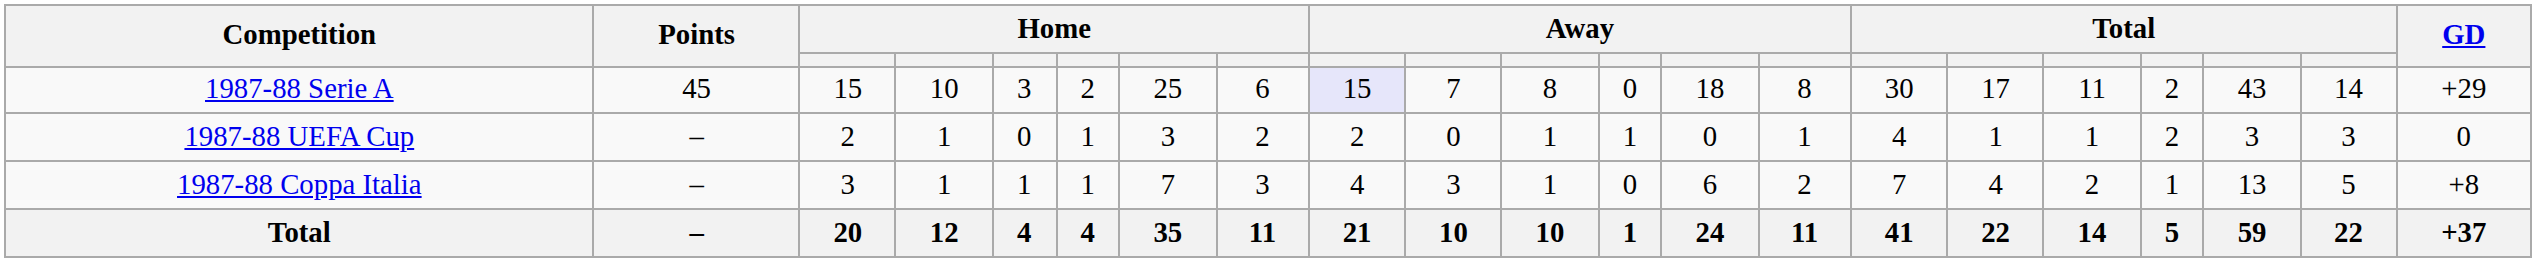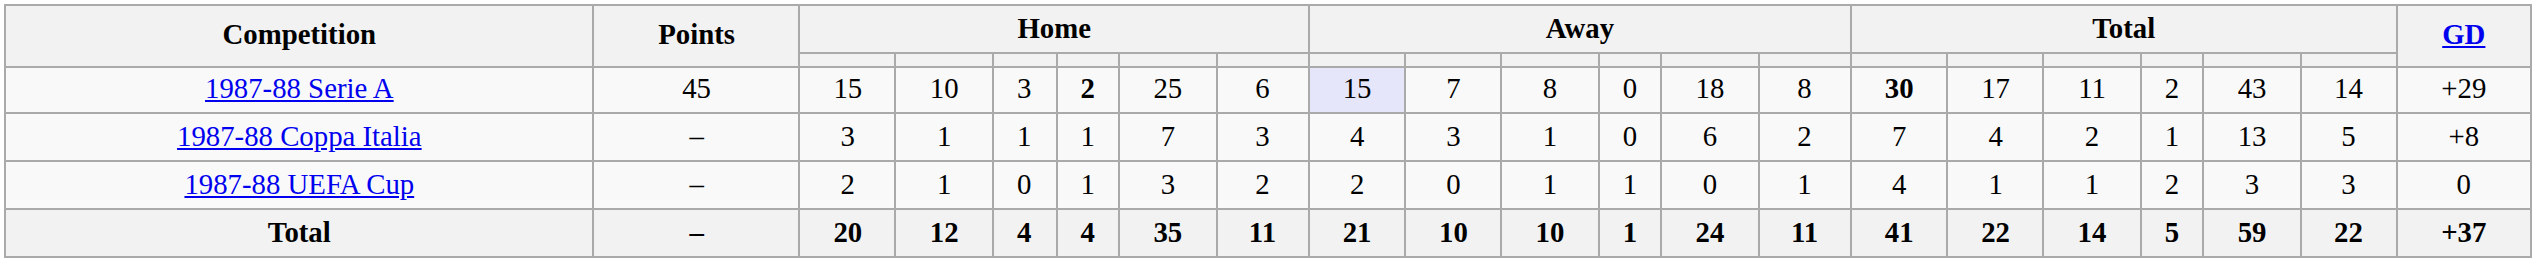1987-88 Serie A | column 6: normal -> bold
1987-88 Serie A | column 15: normal -> bold
rows swapped: 1987-88 Coppa Italia <-> 1987-88 UEFA Cup
